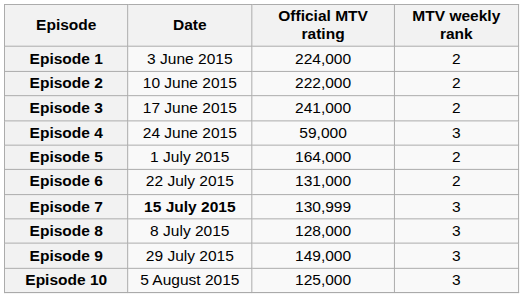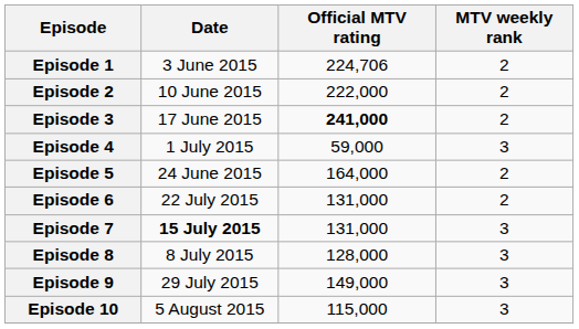Episode 1 | Official MTV rating: 224,000 -> 224,706
Episode 3 | Official MTV rating: normal -> bold
Episode 4 | Date: 24 June 2015 -> 1 July 2015
Episode 5 | Date: 1 July 2015 -> 24 June 2015
Episode 7 | Official MTV rating: 130,999 -> 131,000
Episode 10 | Official MTV rating: 125,000 -> 115,000
